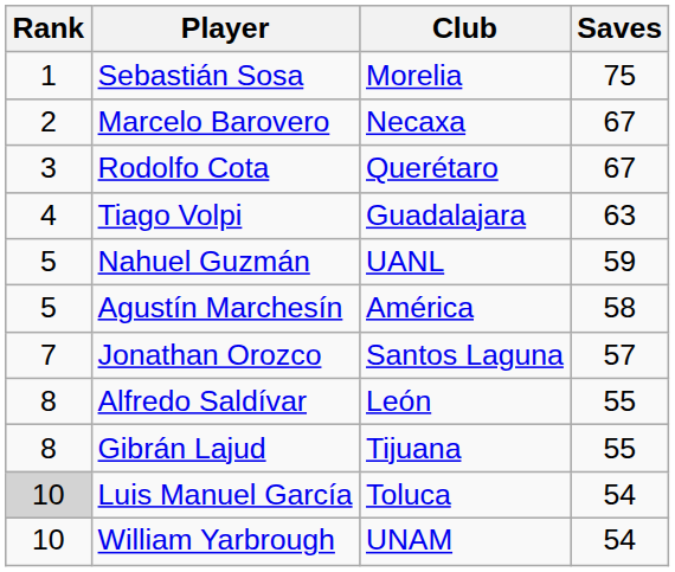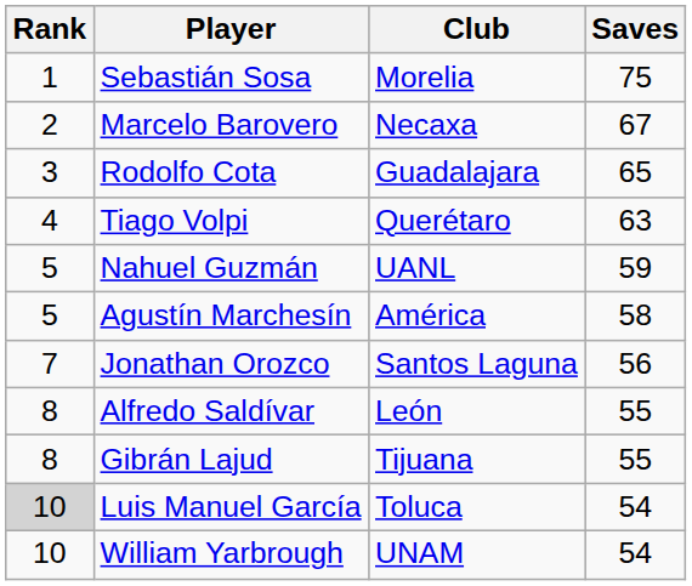Rodolfo Cota | Club: Querétaro -> Guadalajara
Rodolfo Cota | Saves: 67 -> 65
Tiago Volpi | Club: Guadalajara -> Querétaro
Jonathan Orozco | Saves: 57 -> 56
